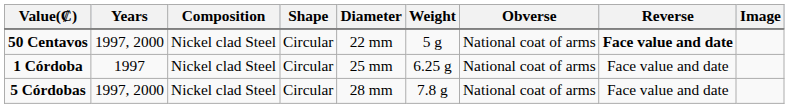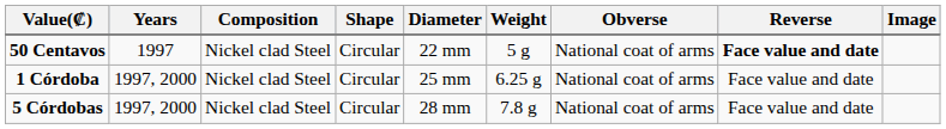50 Centavos | Years: 1997, 2000 -> 1997
1 Córdoba | Years: 1997 -> 1997, 2000
